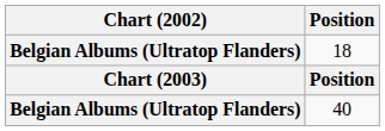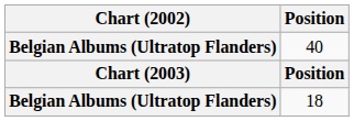rows swapped: 18 <-> 40
